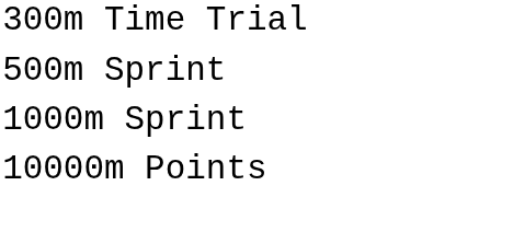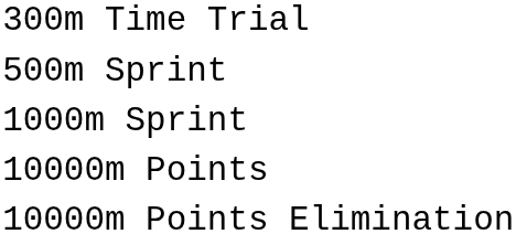+ row: 10000m Points Elimination
